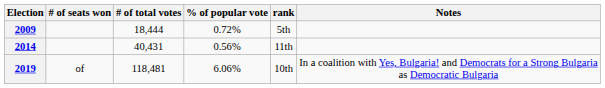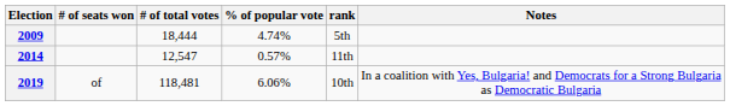2009 | % of popular vote: 0.72% -> 4.74%
2014 | # of total votes: 40,431 -> 12,547
2014 | % of popular vote: 0.56% -> 0.57%
